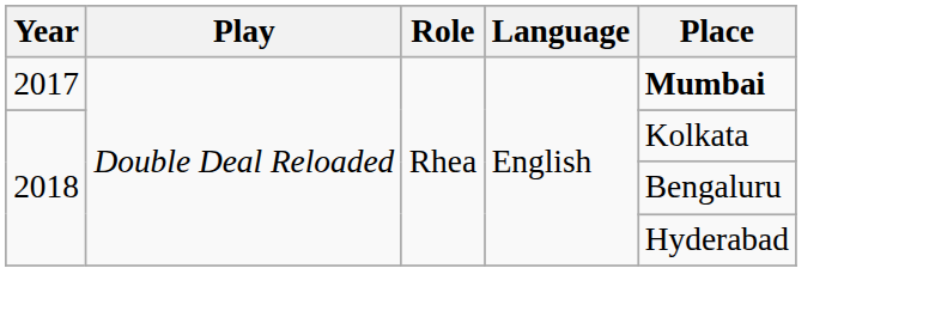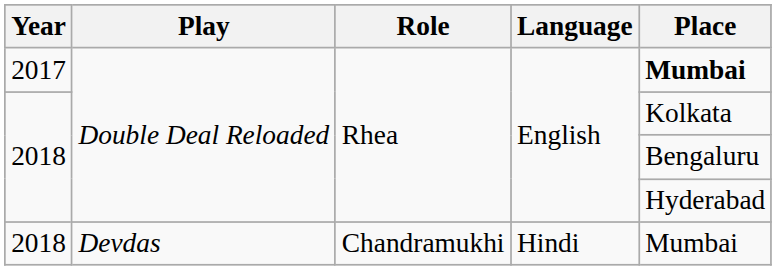+ row: 2018 | Devdas | Chandramukhi | Hindi | Mumbai
